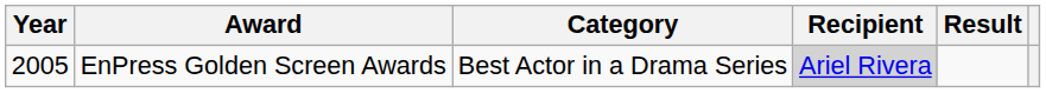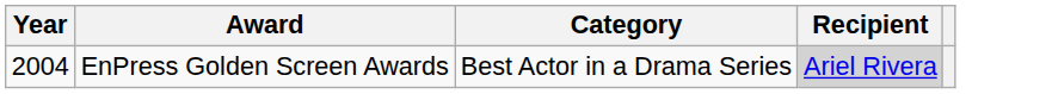- column: Result
EnPress Golden Screen Awards | Year: 2005 -> 2004
